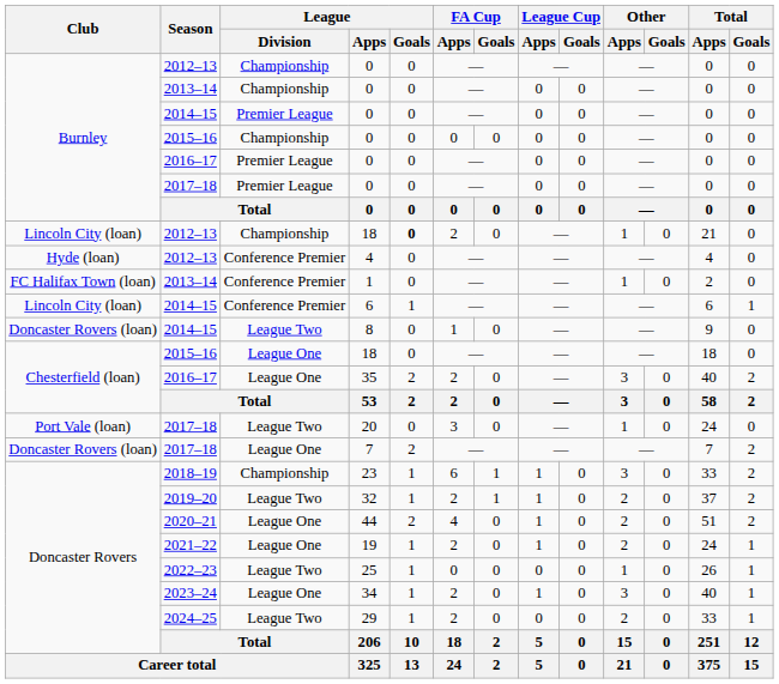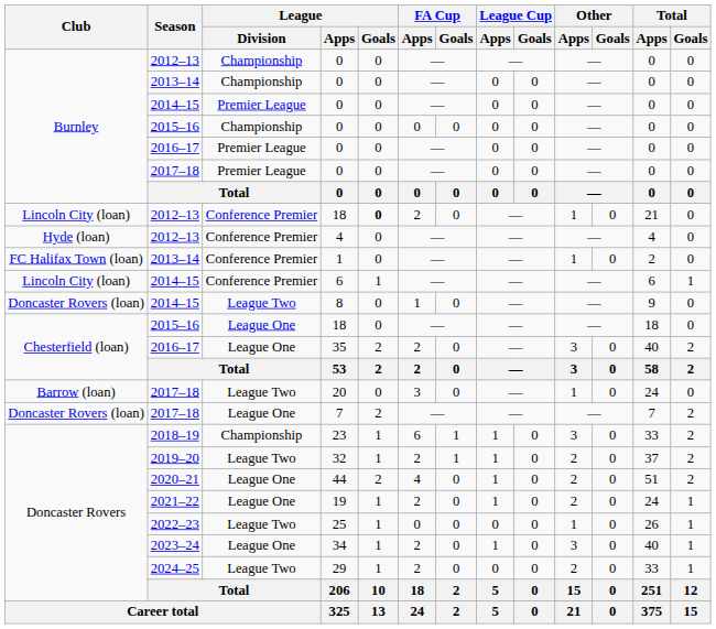2012–13 / 18 | League / Division: Championship -> Conference Premier
20 | Club: Port Vale (loan) -> Barrow (loan)
